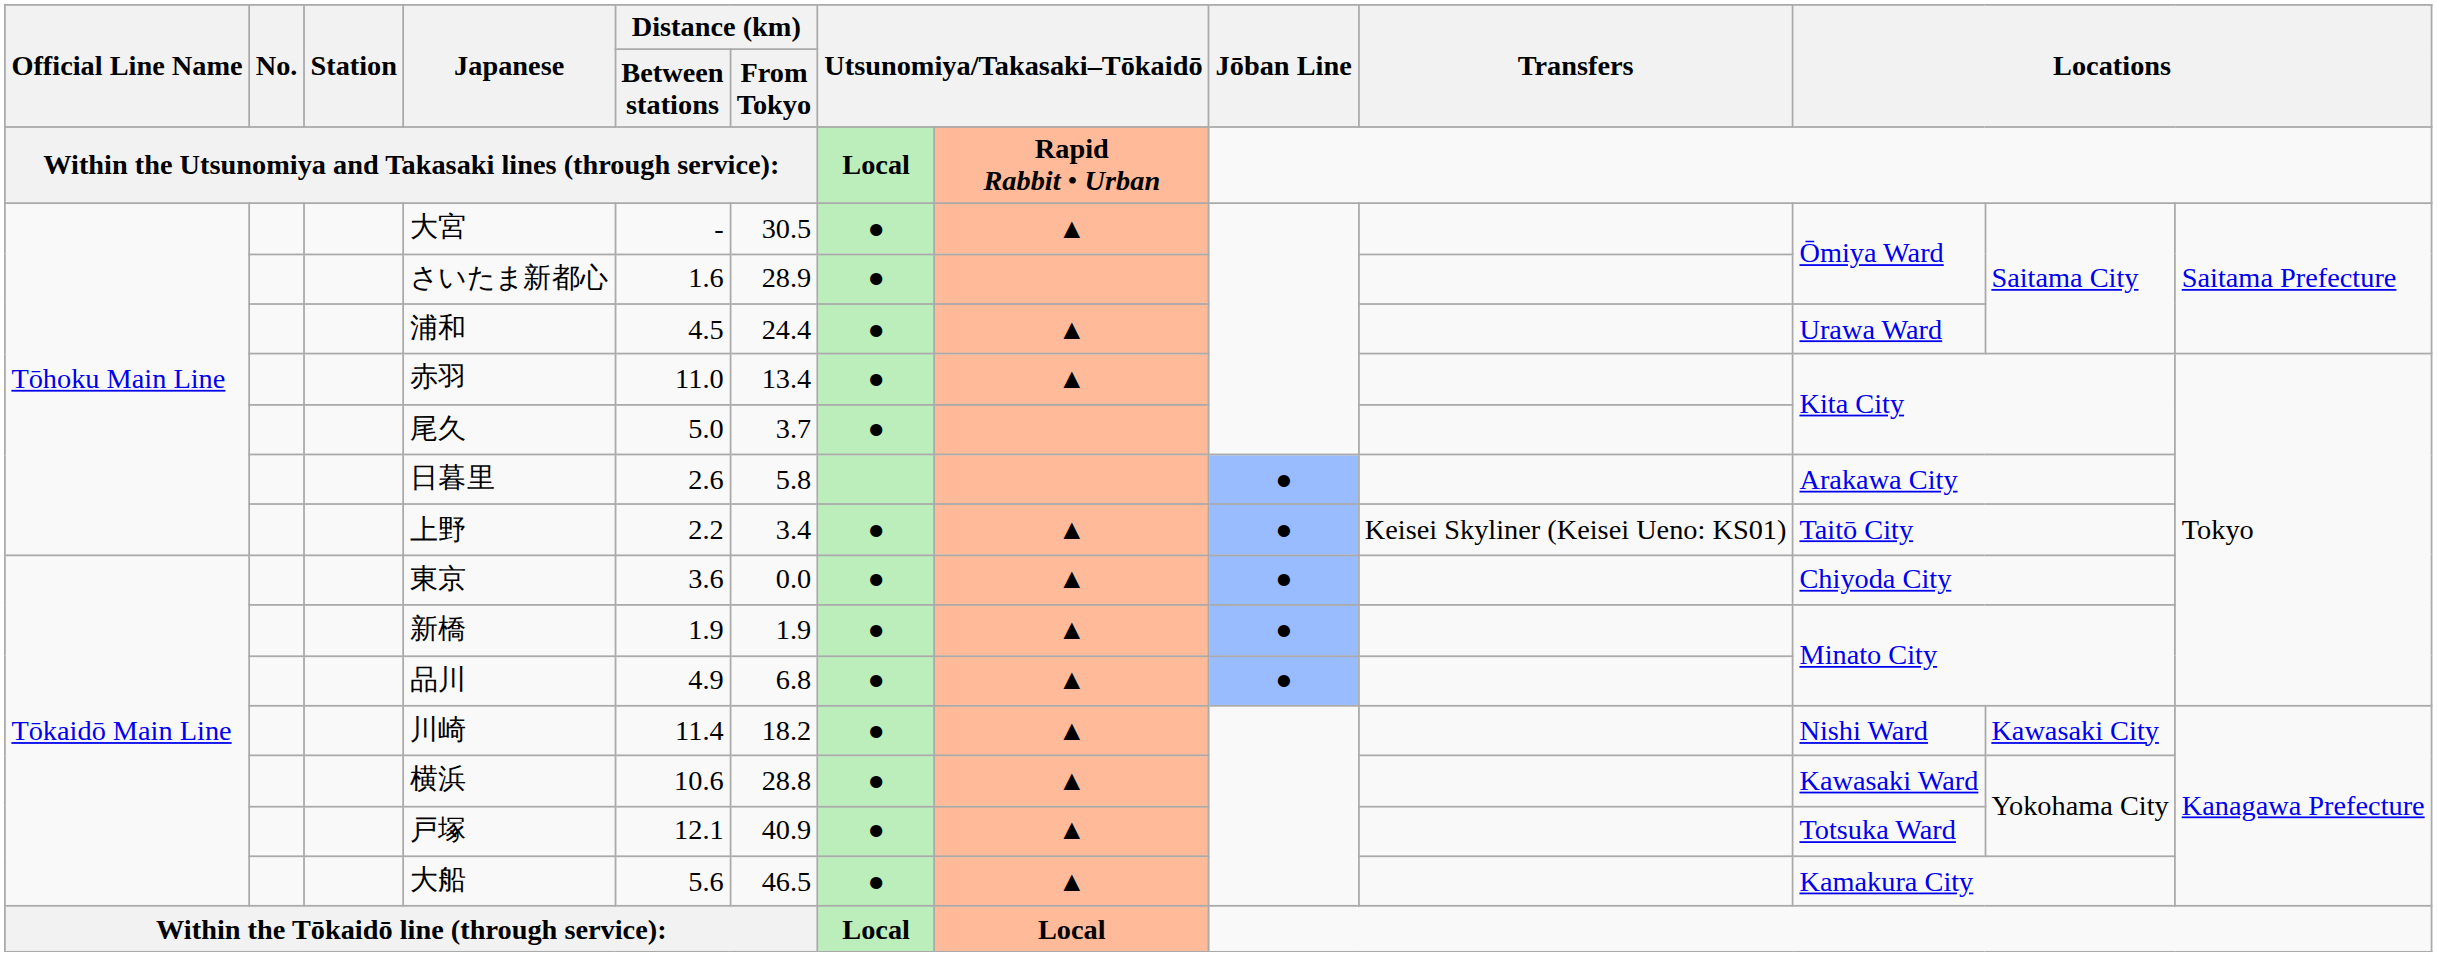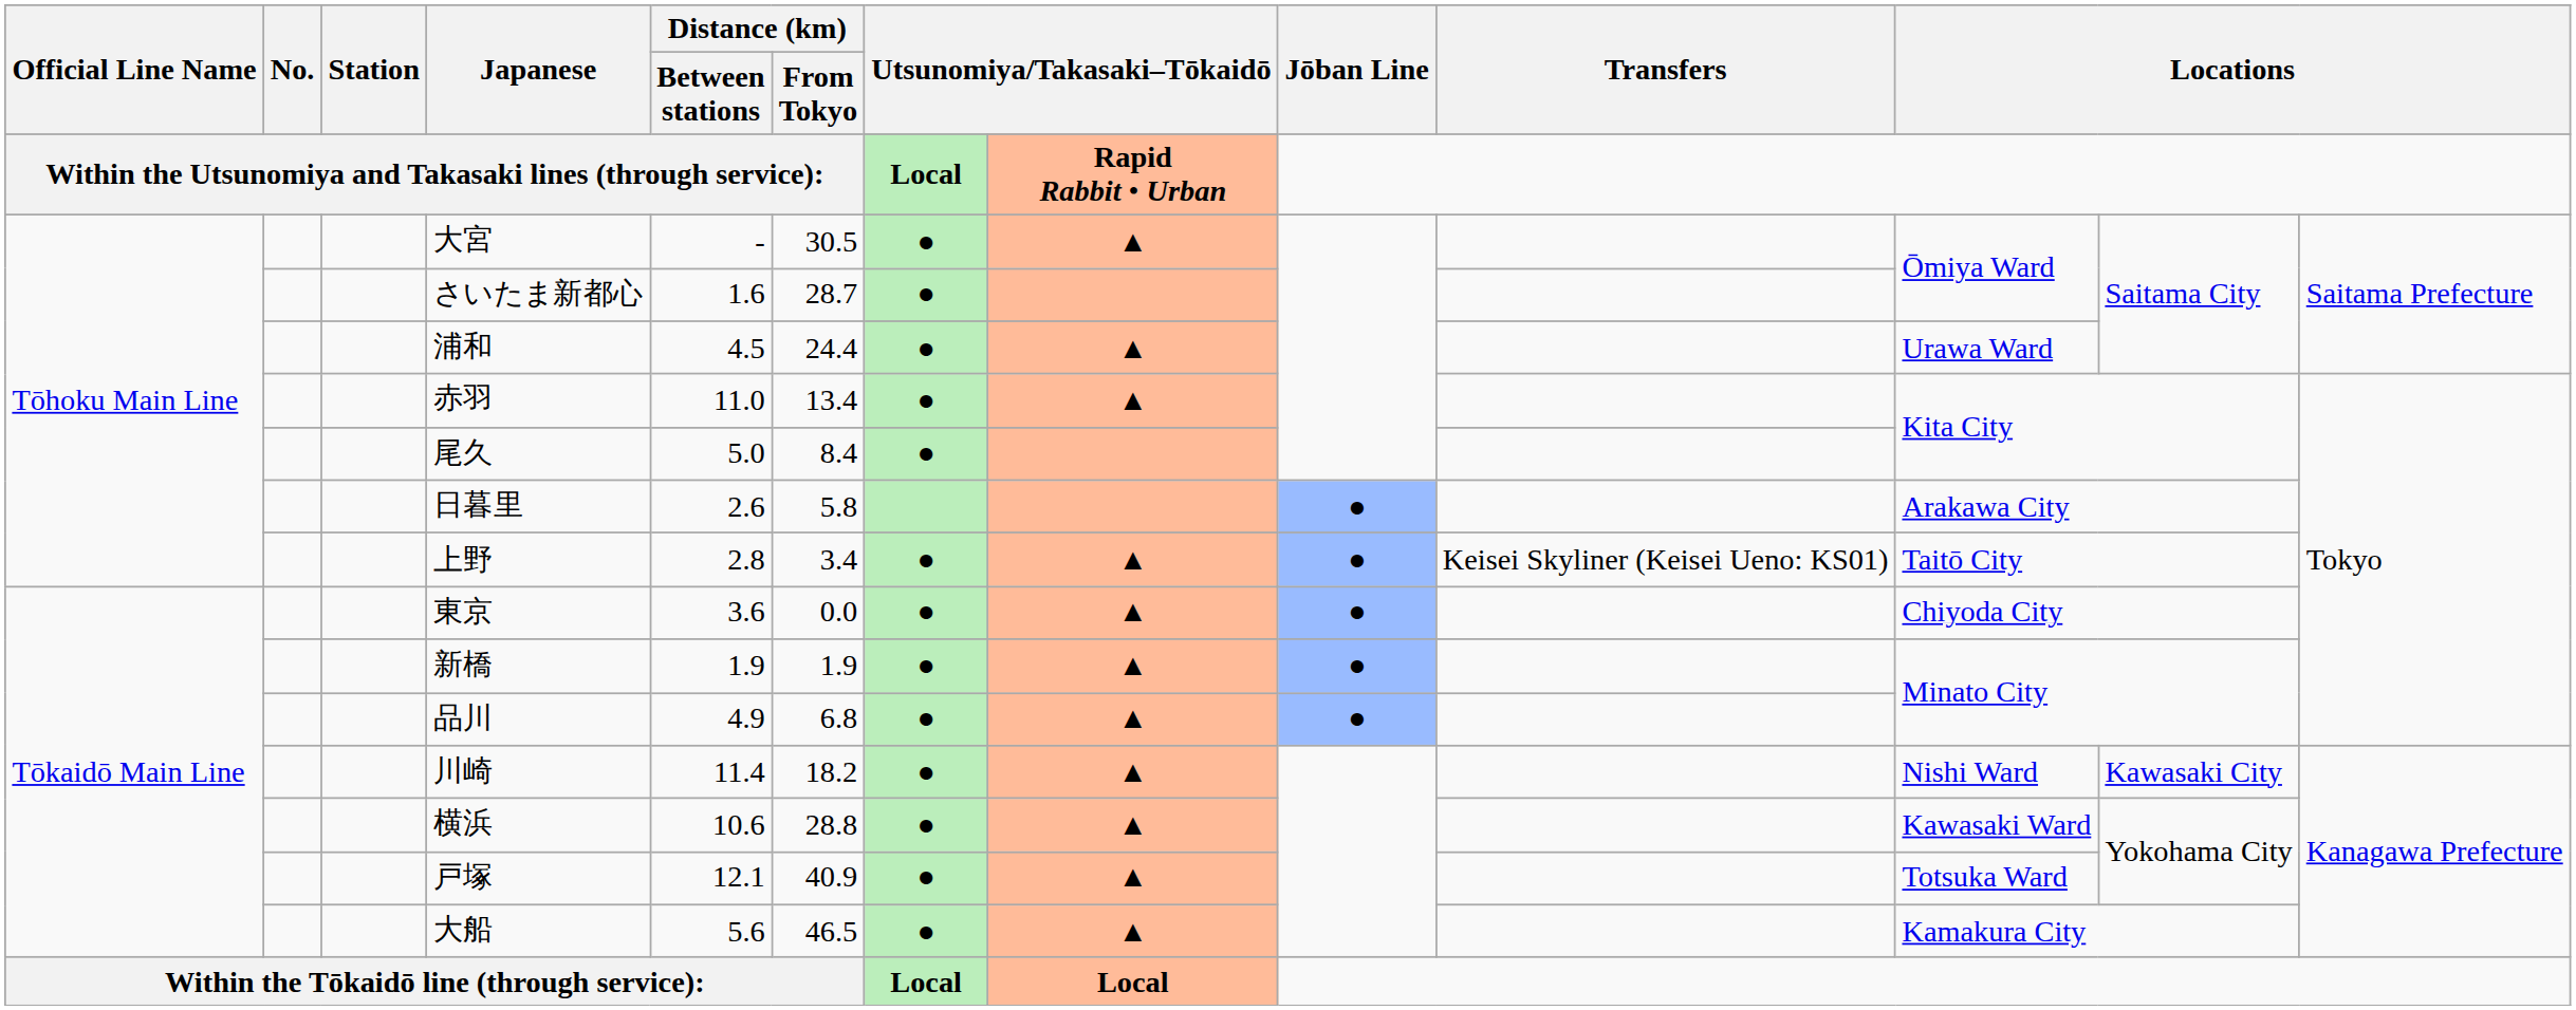さいたま新都心 | Distance (km) / From Tokyo: 28.9 -> 28.7
尾久 | Distance (km) / From Tokyo: 3.7 -> 8.4
上野 | Distance (km) / Between stations: 2.2 -> 2.8
